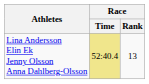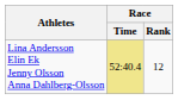Lina Andersson Elin Ek Jenny Olsson Anna Dahlberg-Olsson | Race / Rank: 13 -> 12
